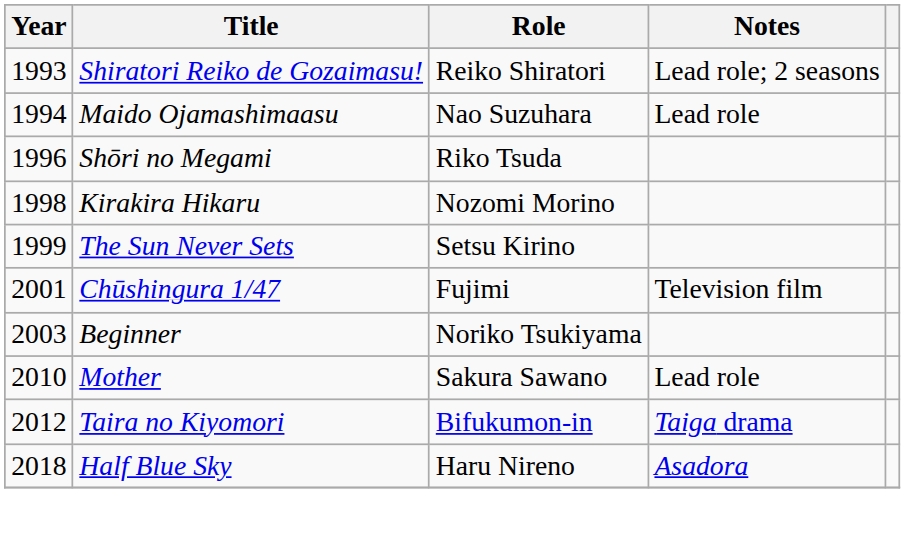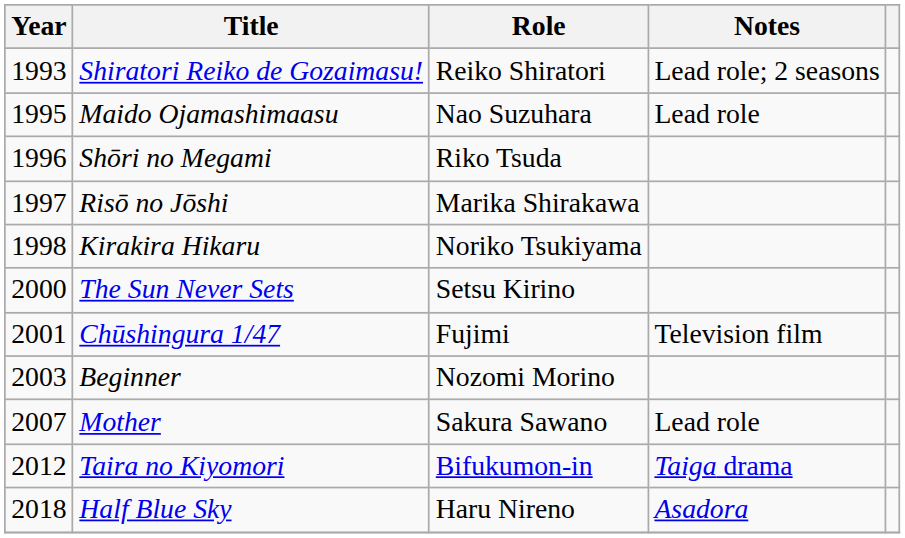Maido Ojamashimaasu | Year: 1994 -> 1995
+ row: 1997 | Risō no Jōshi | Marika Shirakawa
Kirakira Hikaru | Role: Nozomi Morino -> Noriko Tsukiyama
The Sun Never Sets | Year: 1999 -> 2000
Beginner | Role: Noriko Tsukiyama -> Nozomi Morino
Mother | Year: 2010 -> 2007
